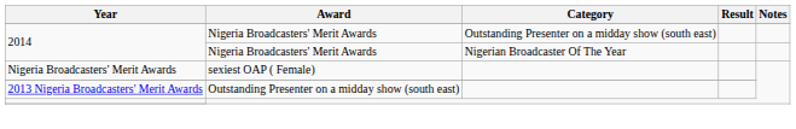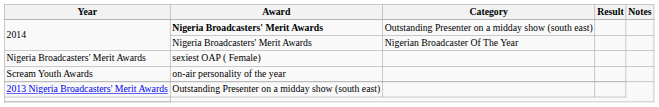2014 / Outstanding Presenter on a midday show (south east) | Award: normal -> bold
+ row: Scream Youth Awards | on-air personality of the year
